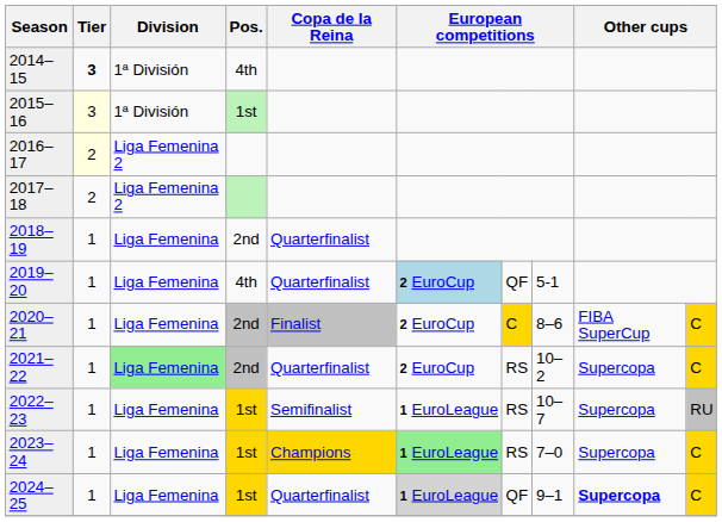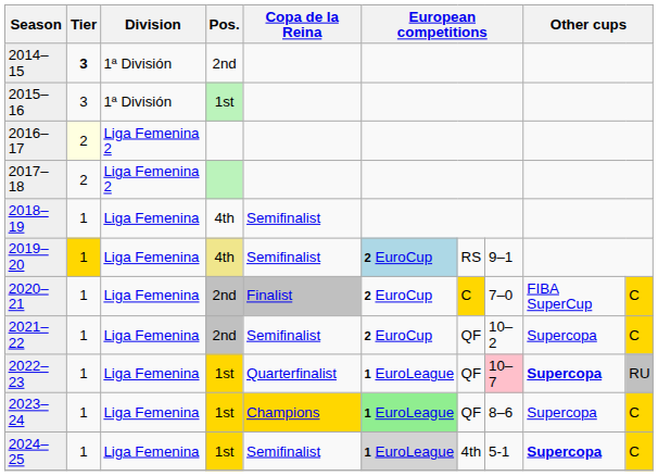2014–15 | Pos.: 4th -> 2nd
2015–16 | Tier: lightyellow background -> no background
2018–19 | Pos.: 2nd -> 4th
2018–19 | Copa de la Reina: Quarterfinalist -> Semifinalist
2019–20 | Tier: no background -> gold background
2019–20 | Pos.: no background -> khaki background
2019–20 | Copa de la Reina: Quarterfinalist -> Semifinalist
2019–20 | column 7: QF -> RS
2019–20 | column 8: 5-1 -> 9–1
2020–21 | column 8: 8–6 -> 7–0
2021–22 | Division: lightgreen background -> no background
2021–22 | Copa de la Reina: Quarterfinalist -> Semifinalist
2021–22 | column 7: RS -> QF
2022–23 | Copa de la Reina: Semifinalist -> Quarterfinalist
2022–23 | column 7: RS -> QF
2022–23 | column 8: no background -> pink background
2022–23 | column 9: normal -> bold
2023–24 | column 7: RS -> QF
2023–24 | column 8: 7–0 -> 8–6
2024–25 | Copa de la Reina: Quarterfinalist -> Semifinalist
2024–25 | column 7: QF -> 4th
2024–25 | column 8: 9–1 -> 5-1
